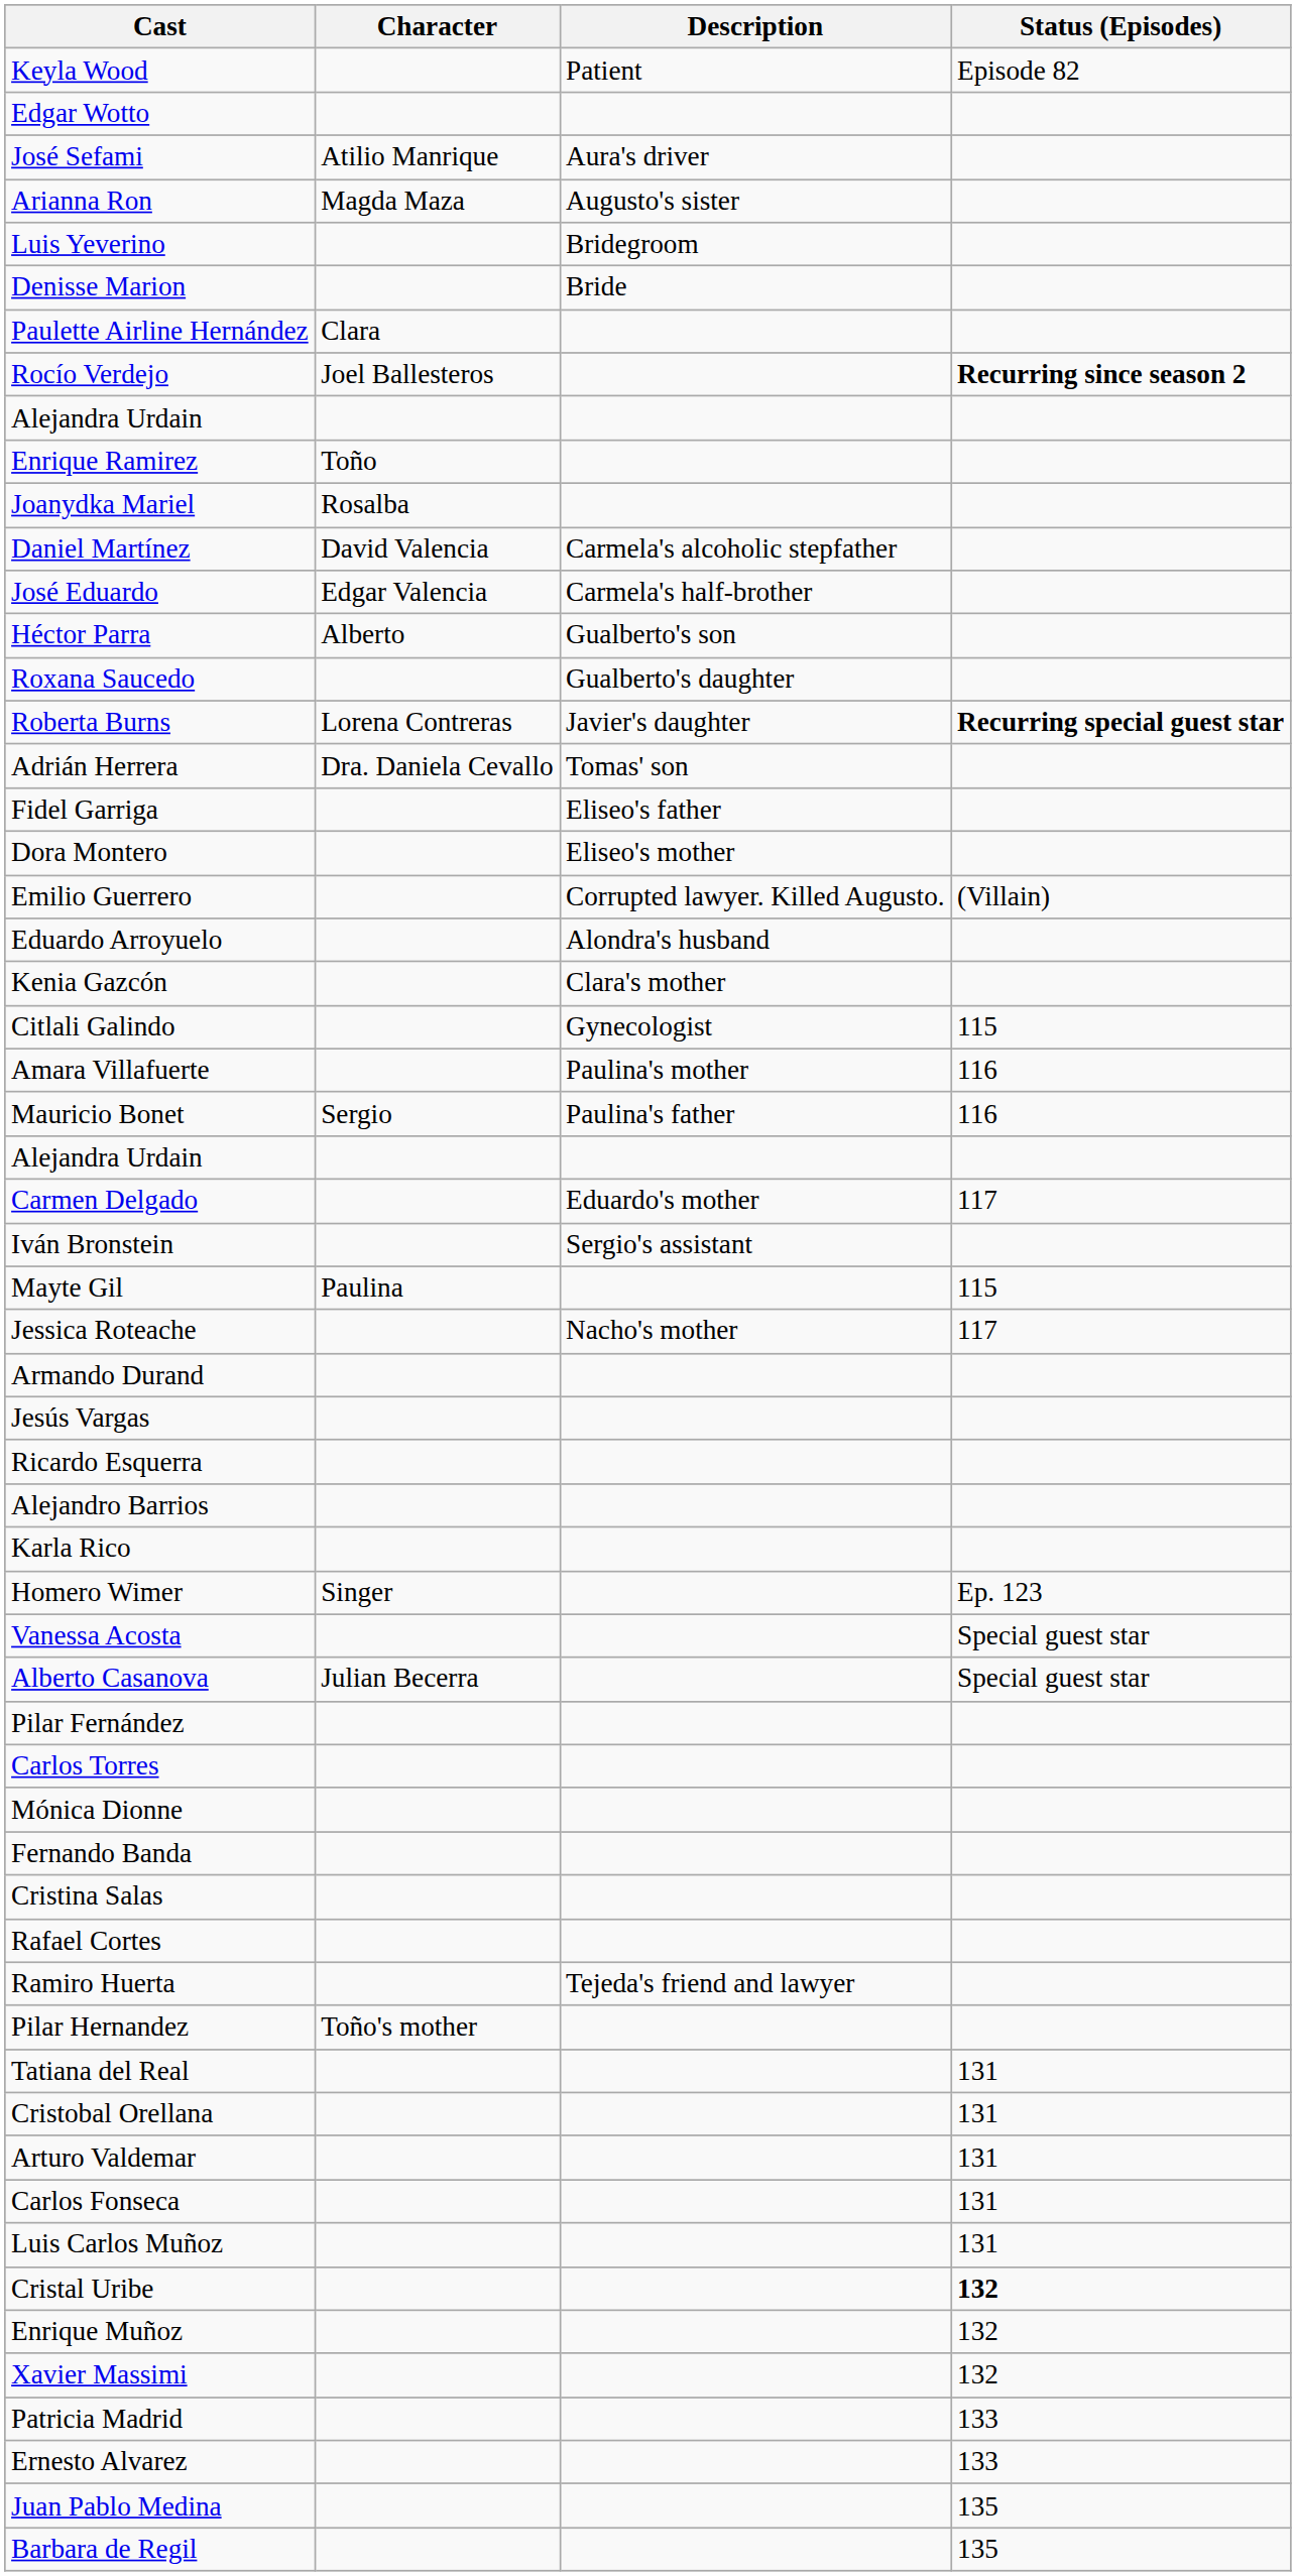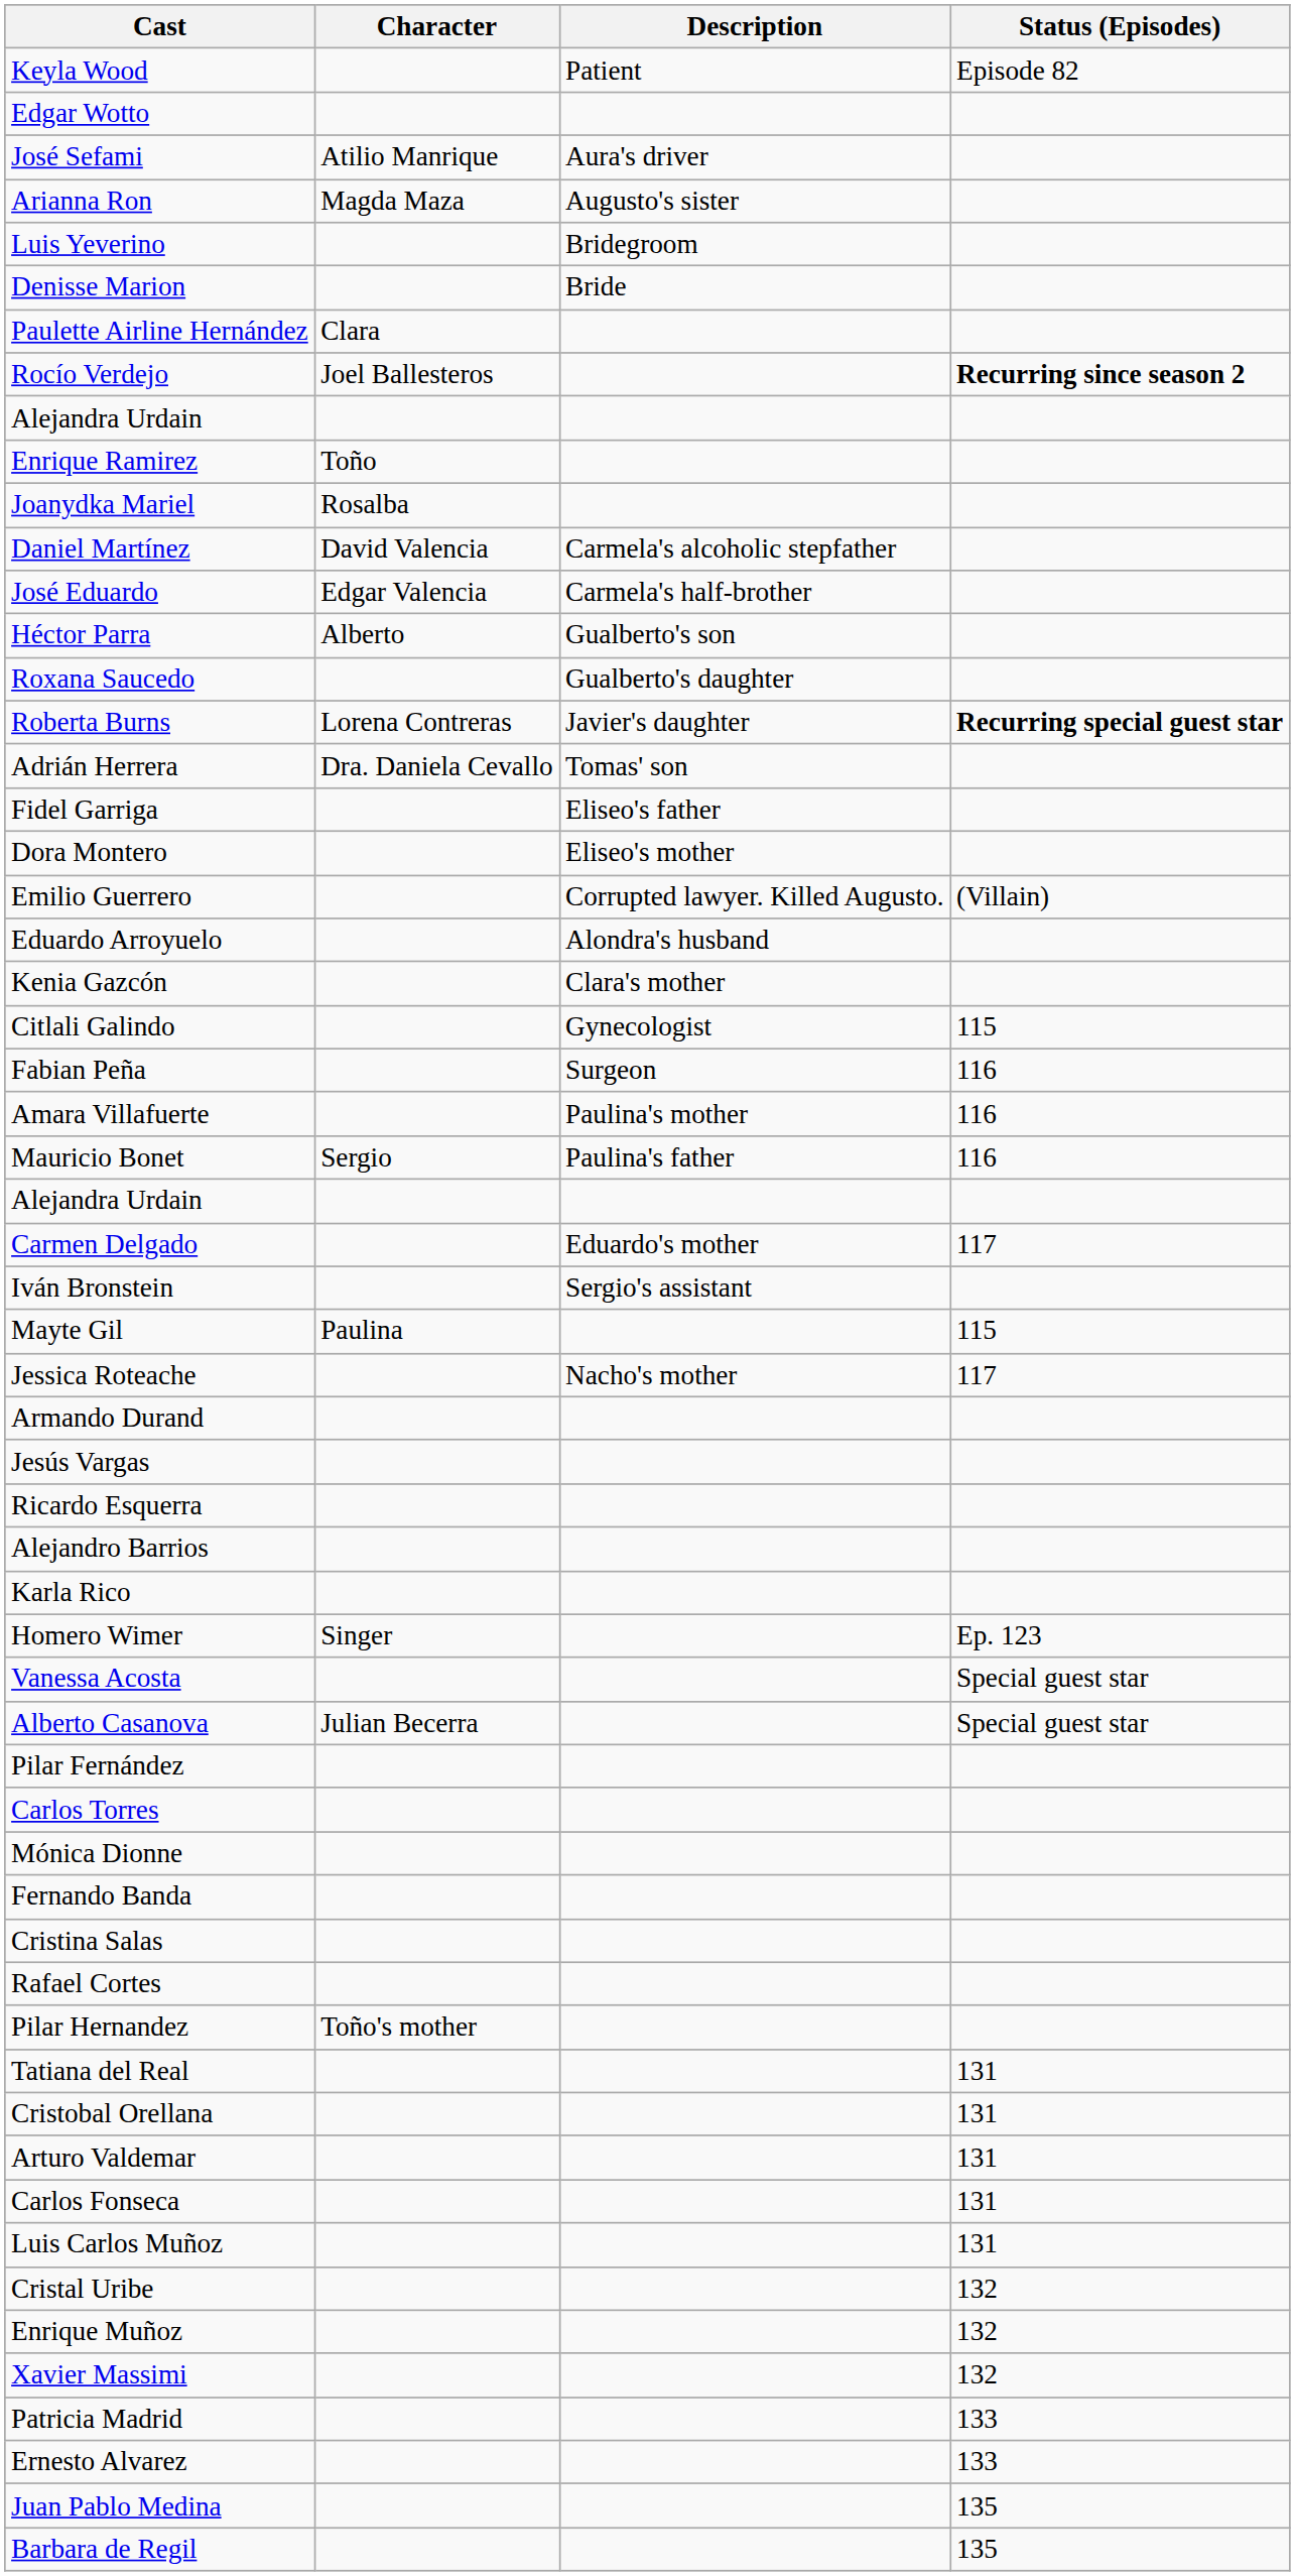+ row: Fabian Peña | Surgeon | 116
- row: Ramiro Huerta | Tejeda's friend and lawyer
Cristal Uribe | Status (Episodes): bold -> normal
